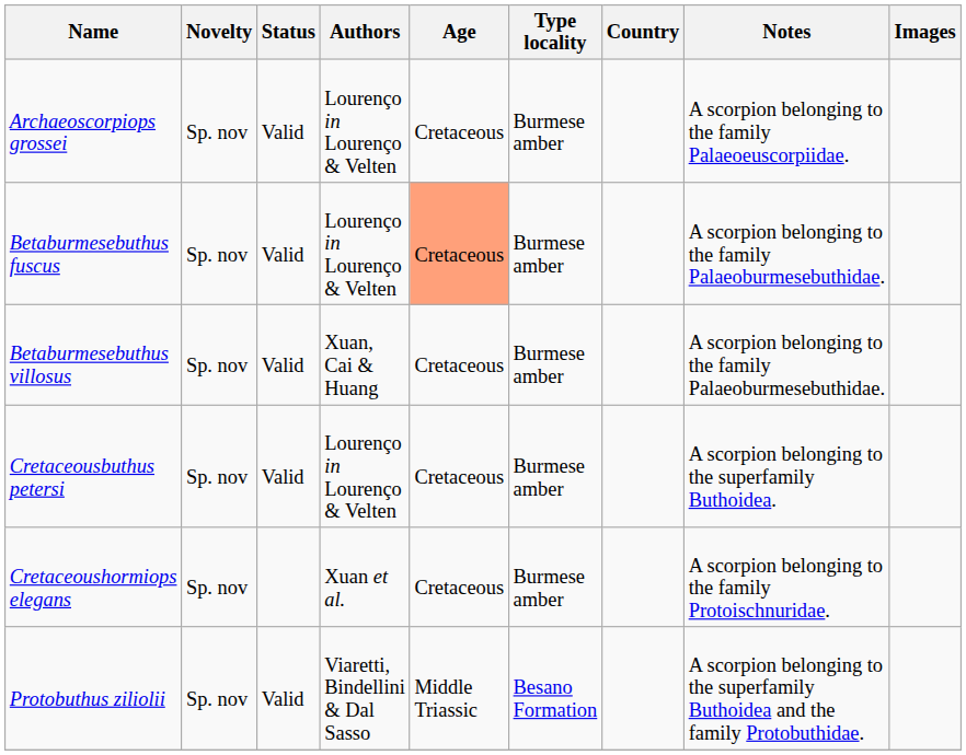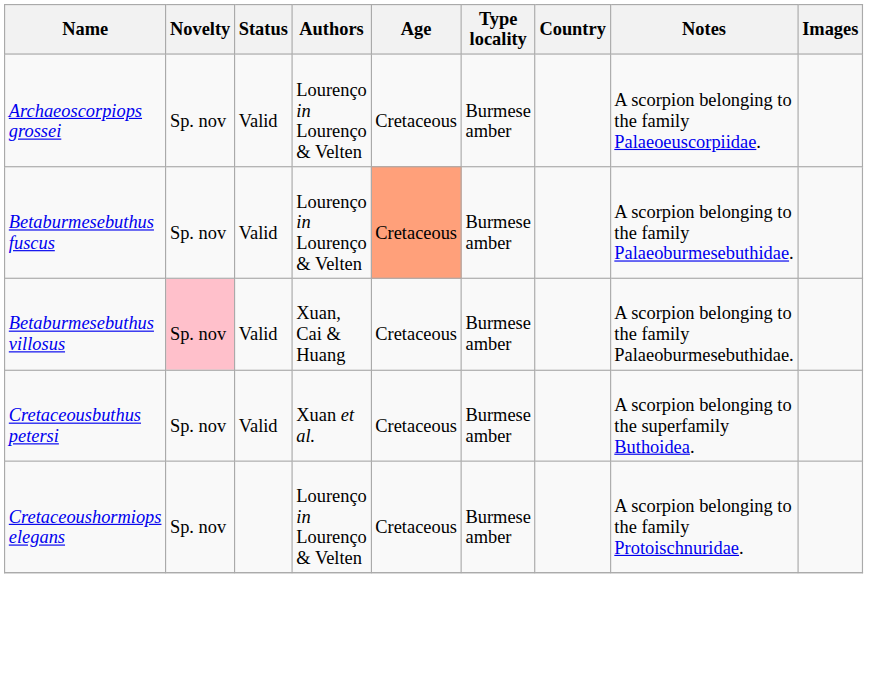Betaburmesebuthus villosus | Novelty: no background -> pink background
Cretaceousbuthus petersi | Authors: Lourenço in Lourenço & Velten -> Xuan et al.
Cretaceoushormiops elegans | Authors: Xuan et al. -> Lourenço in Lourenço & Velten
- row: Protobuthus ziliolii | Sp. nov | Valid | Viaretti, Bindellini & Dal Sasso | Middle Triassic | Besano Formation | A scorpion belonging to the superfamily Buthoidea and the family Protobuthidae.
